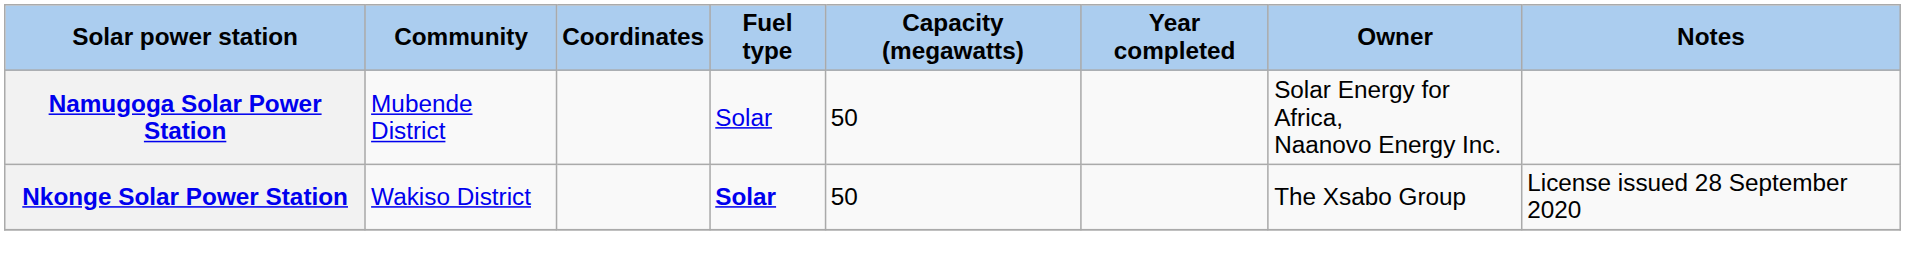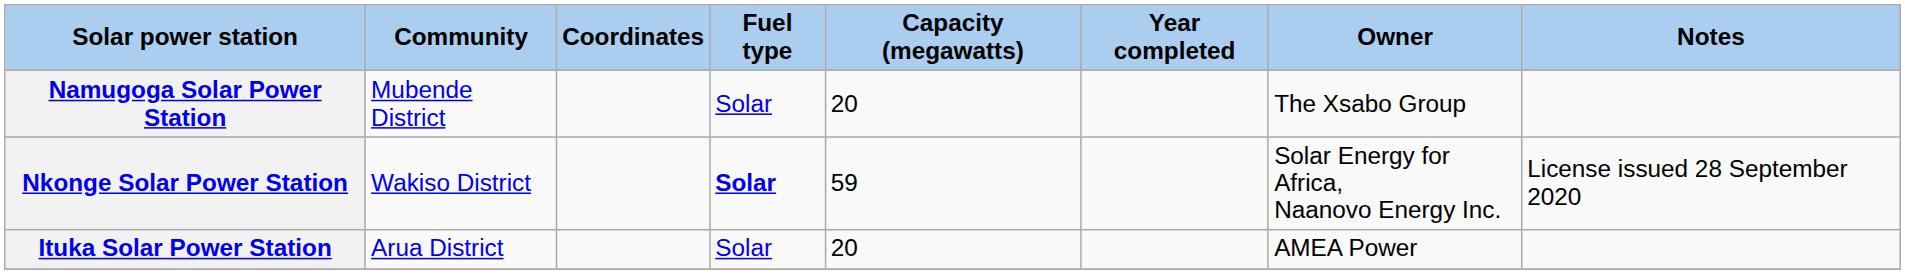Namugoga Solar Power Station | Capacity (megawatts): 50 -> 20
Namugoga Solar Power Station | Owner: Solar Energy for Africa, Naanovo Energy Inc. -> The Xsabo Group
Nkonge Solar Power Station | Capacity (megawatts): 50 -> 59
Nkonge Solar Power Station | Owner: The Xsabo Group -> Solar Energy for Africa, Naanovo Energy Inc.
+ row: Ituka Solar Power Station | Arua District | Solar | 20 | AMEA Power
